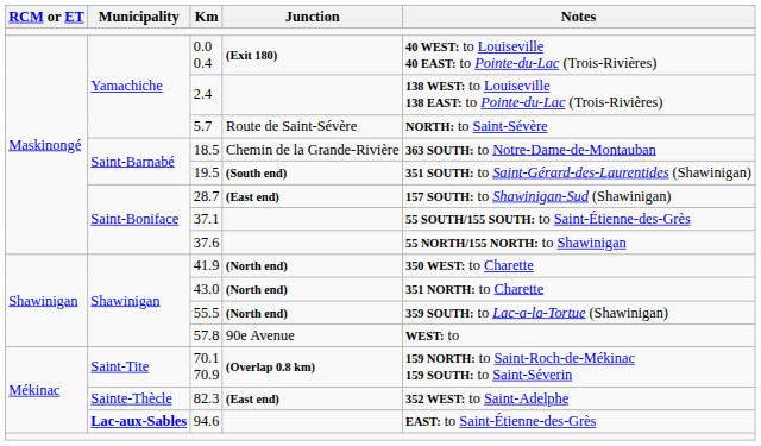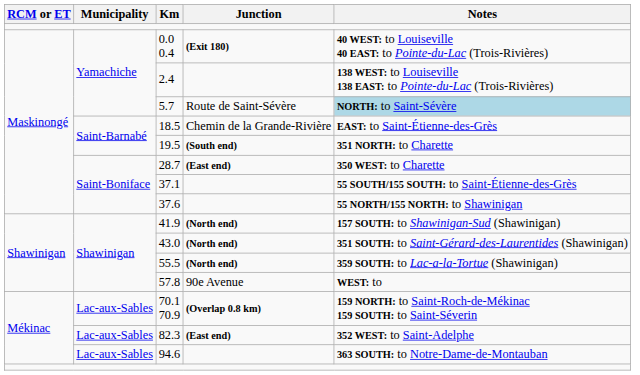5.7 | Notes: no background -> lightblue background
18.5 | Notes: 363 SOUTH: to Notre-Dame-de-Montauban -> EAST: to Saint-Étienne-des-Grès
19.5 | Notes: 351 SOUTH: to Saint-Gérard-des-Laurentides (Shawinigan) -> 351 NORTH: to Charette
28.7 | Notes: 157 SOUTH: to Shawinigan-Sud (Shawinigan) -> 350 WEST: to Charette
41.9 | Notes: 350 WEST: to Charette -> 157 SOUTH: to Shawinigan-Sud (Shawinigan)
43.0 | Notes: 351 NORTH: to Charette -> 351 SOUTH: to Saint-Gérard-des-Laurentides (Shawinigan)
70.1 70.9 | Municipality: Saint-Tite -> Lac-aux-Sables
82.3 | Municipality: Sainte-Thècle -> Lac-aux-Sables
94.6 | Municipality: bold -> normal
94.6 | Notes: EAST: to Saint-Étienne-des-Grès -> 363 SOUTH: to Notre-Dame-de-Montauban
